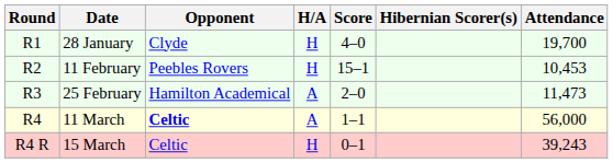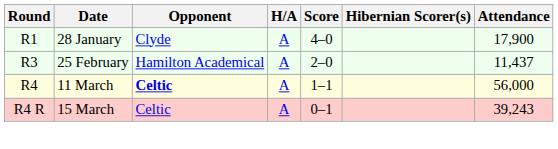28 January | H/A: H -> A
28 January | Attendance: 19,700 -> 17,900
- row: R2 | 11 February | Peebles Rovers | H | 15–1 | 10,453
25 February | Attendance: 11,473 -> 11,437
15 March | H/A: H -> A
